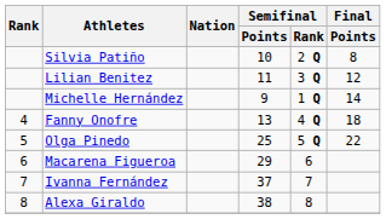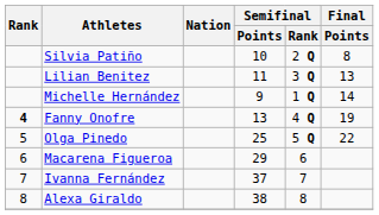Lilian Benitez | Final / Points: 12 -> 13
Fanny Onofre | Rank: normal -> bold
Fanny Onofre | Final / Points: 18 -> 19
